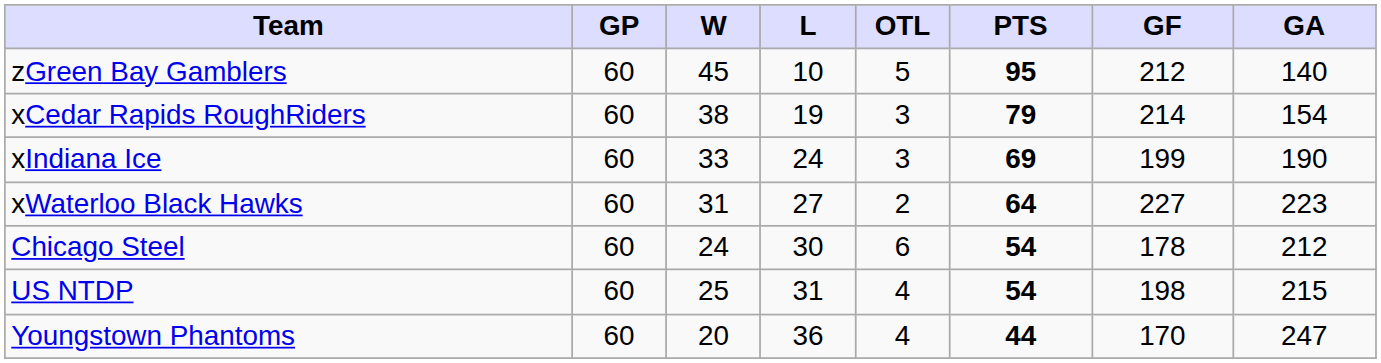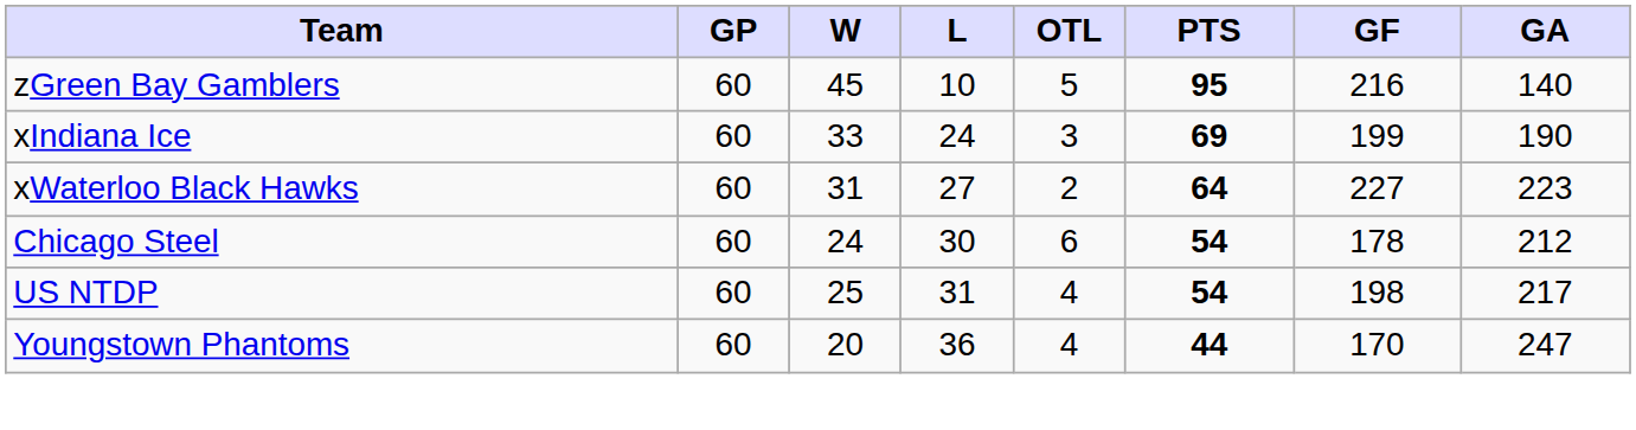zGreen Bay Gamblers | GF: 212 -> 216
- row: xCedar Rapids RoughRiders | 60 | 38 | 19 | 3 | 79 | 214 | 154
US NTDP | GA: 215 -> 217
